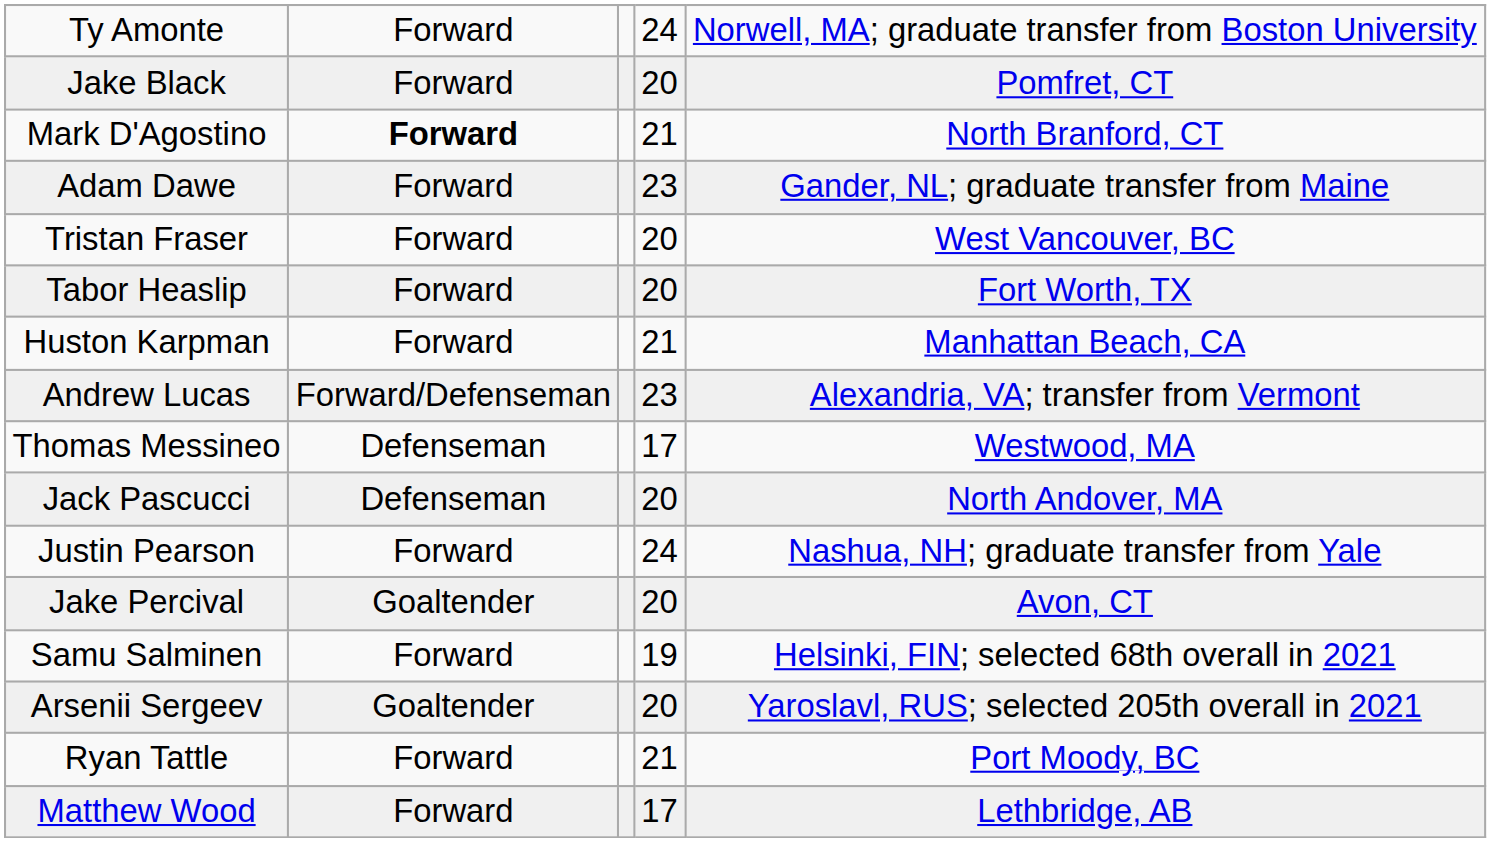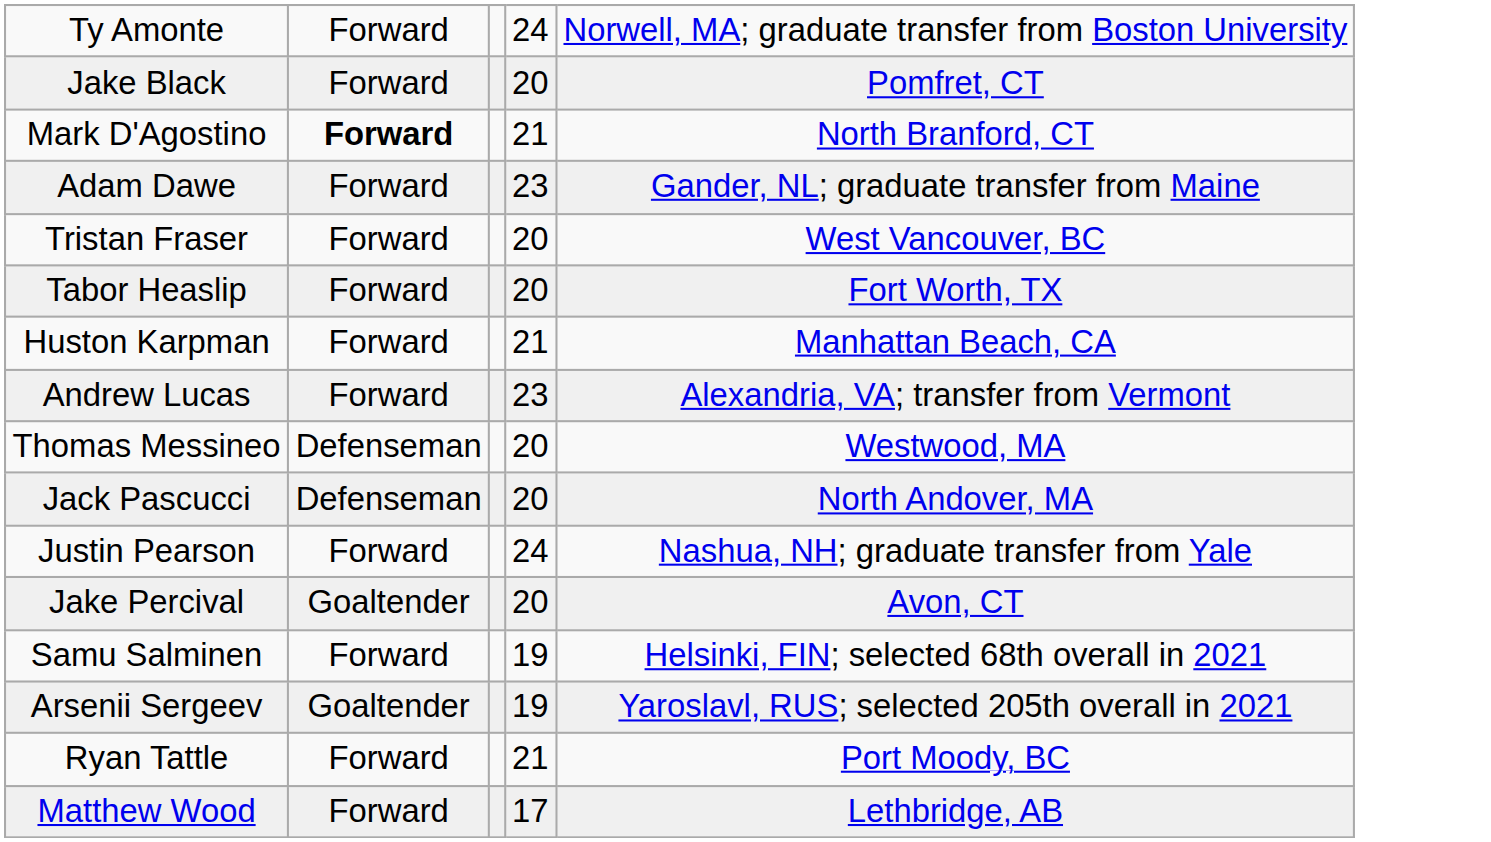Andrew Lucas | column 2: Forward/Defenseman -> Forward
Thomas Messineo | column 4: 17 -> 20
Arsenii Sergeev | column 4: 20 -> 19
